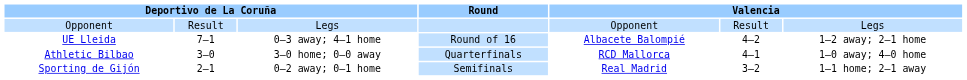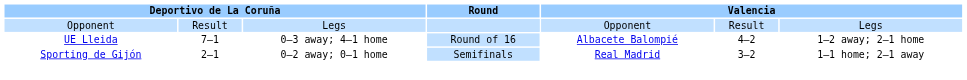- row: Athletic Bilbao | 3–0 | 3–0 home; 0–0 away | Quarterfinals | RCD Mallorca | 4–1 | 1–0 away; 4–0 home
